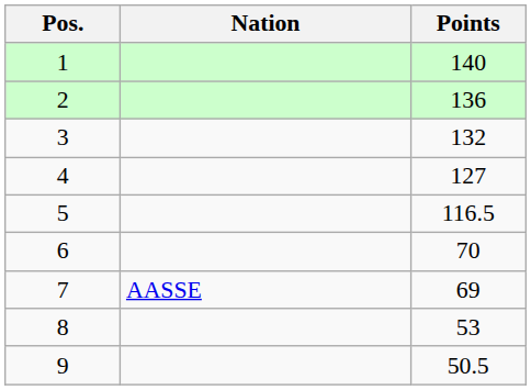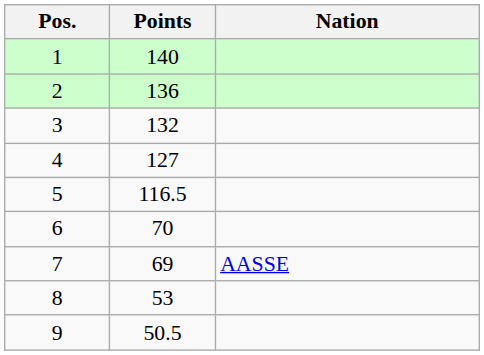columns swapped: Nation <-> Points
